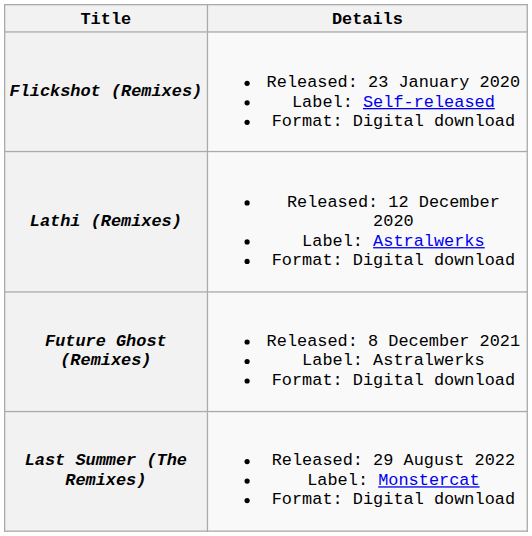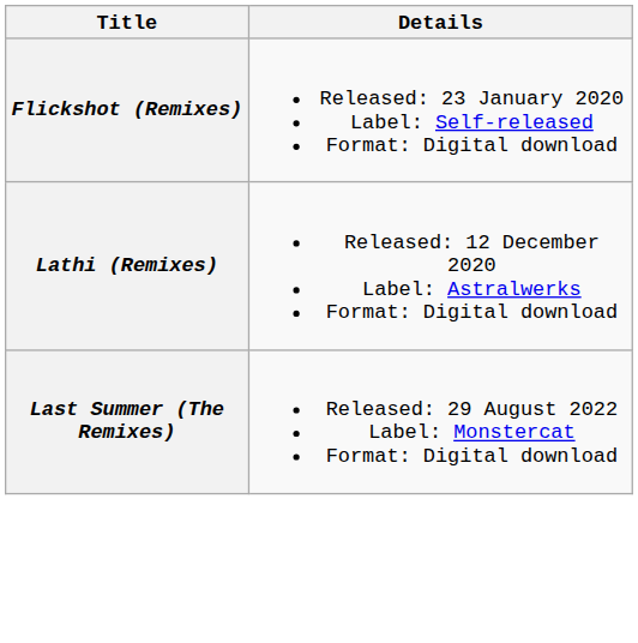- row: Future Ghost (Remixes) | Released: 8 December 2021 Label: Astralwerks Format: Digital download
